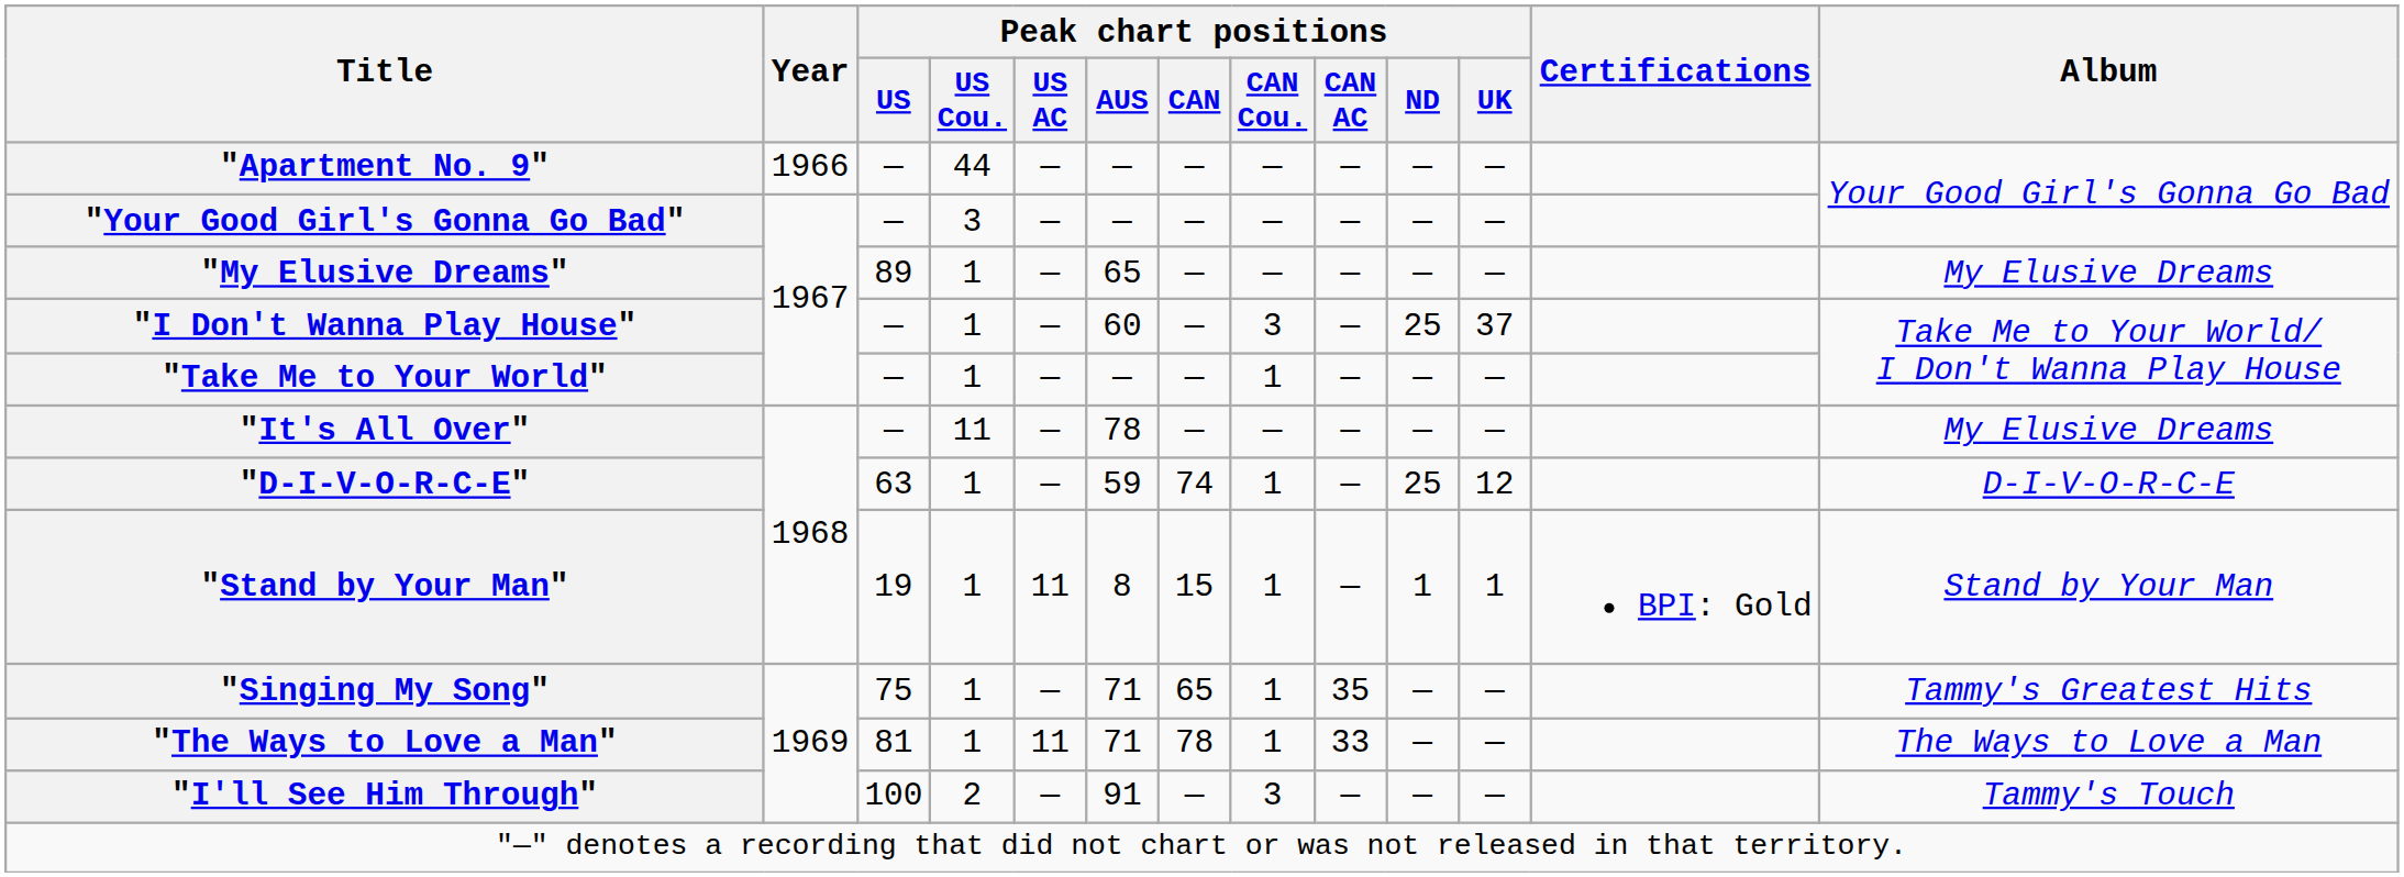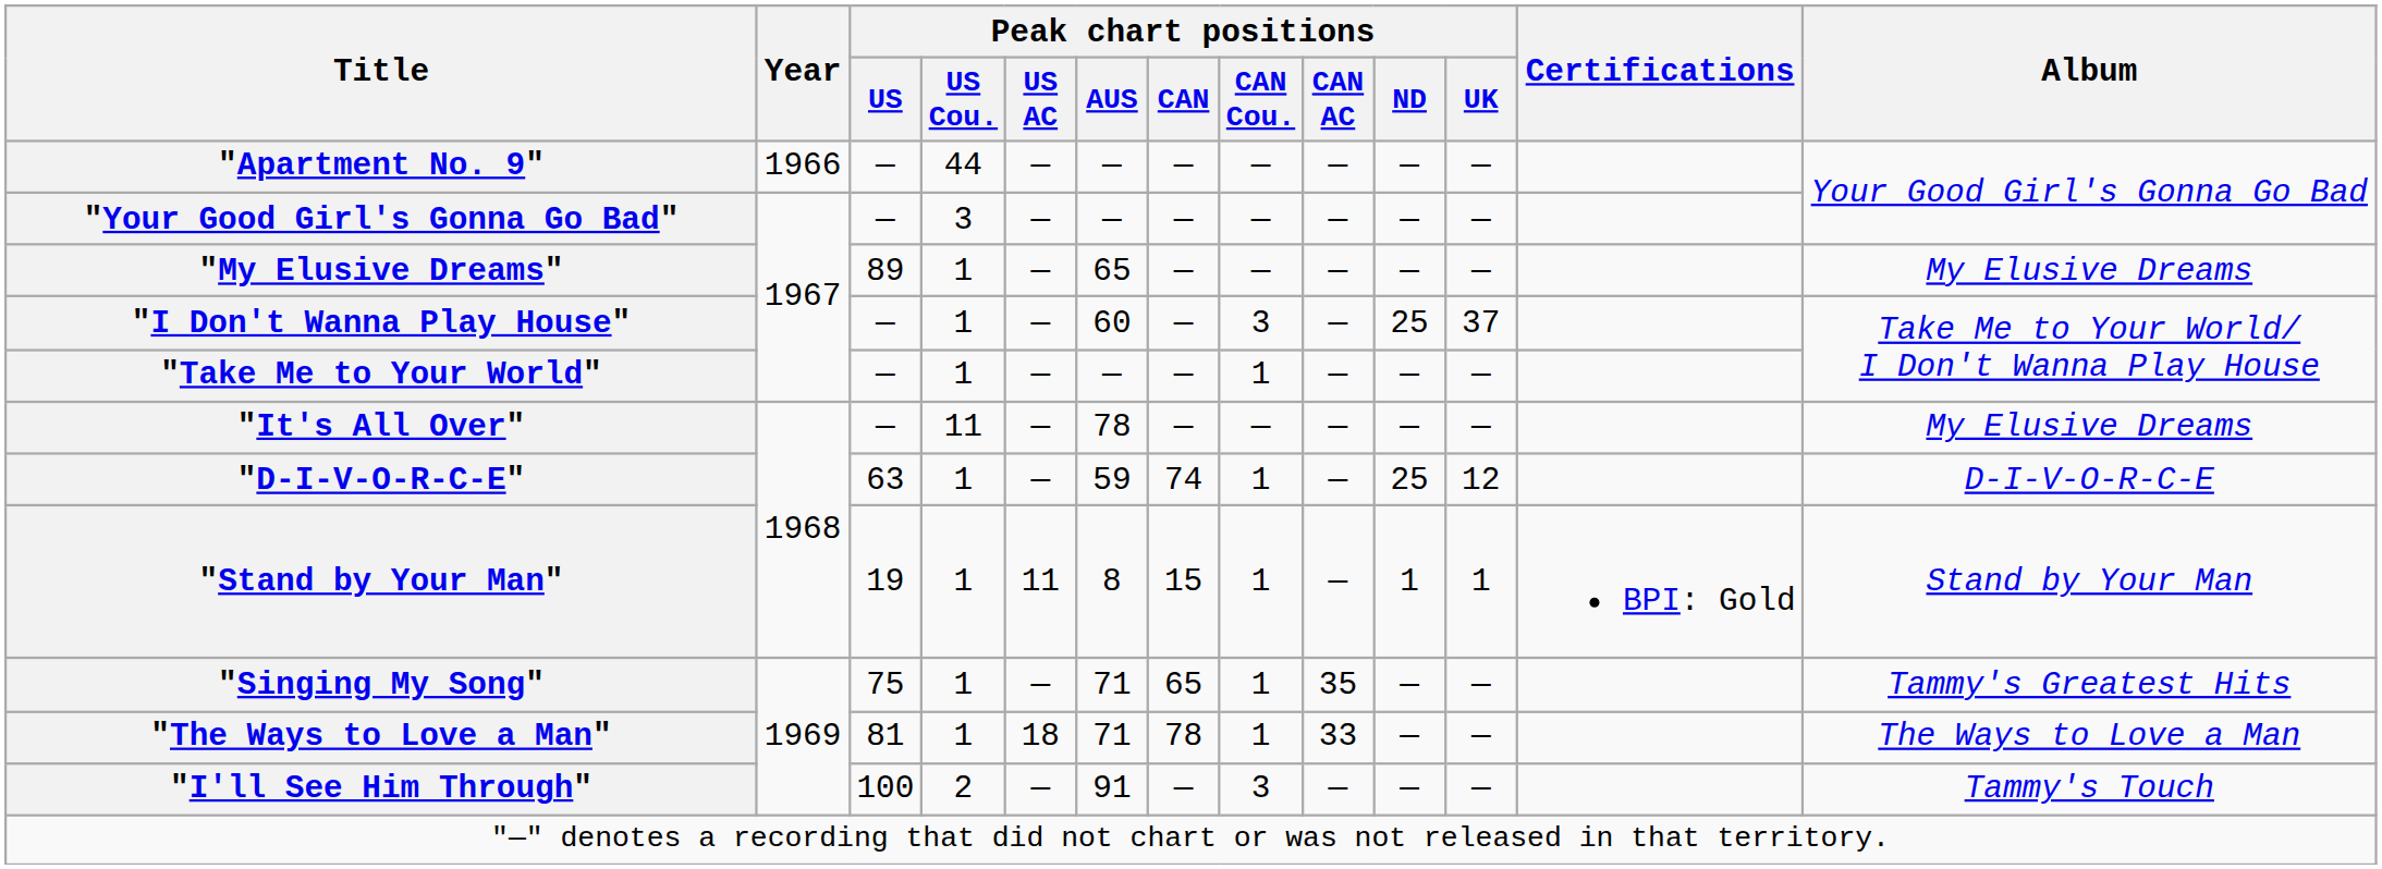"The Ways to Love a Man" | Peak chart positions / US AC: 11 -> 18
